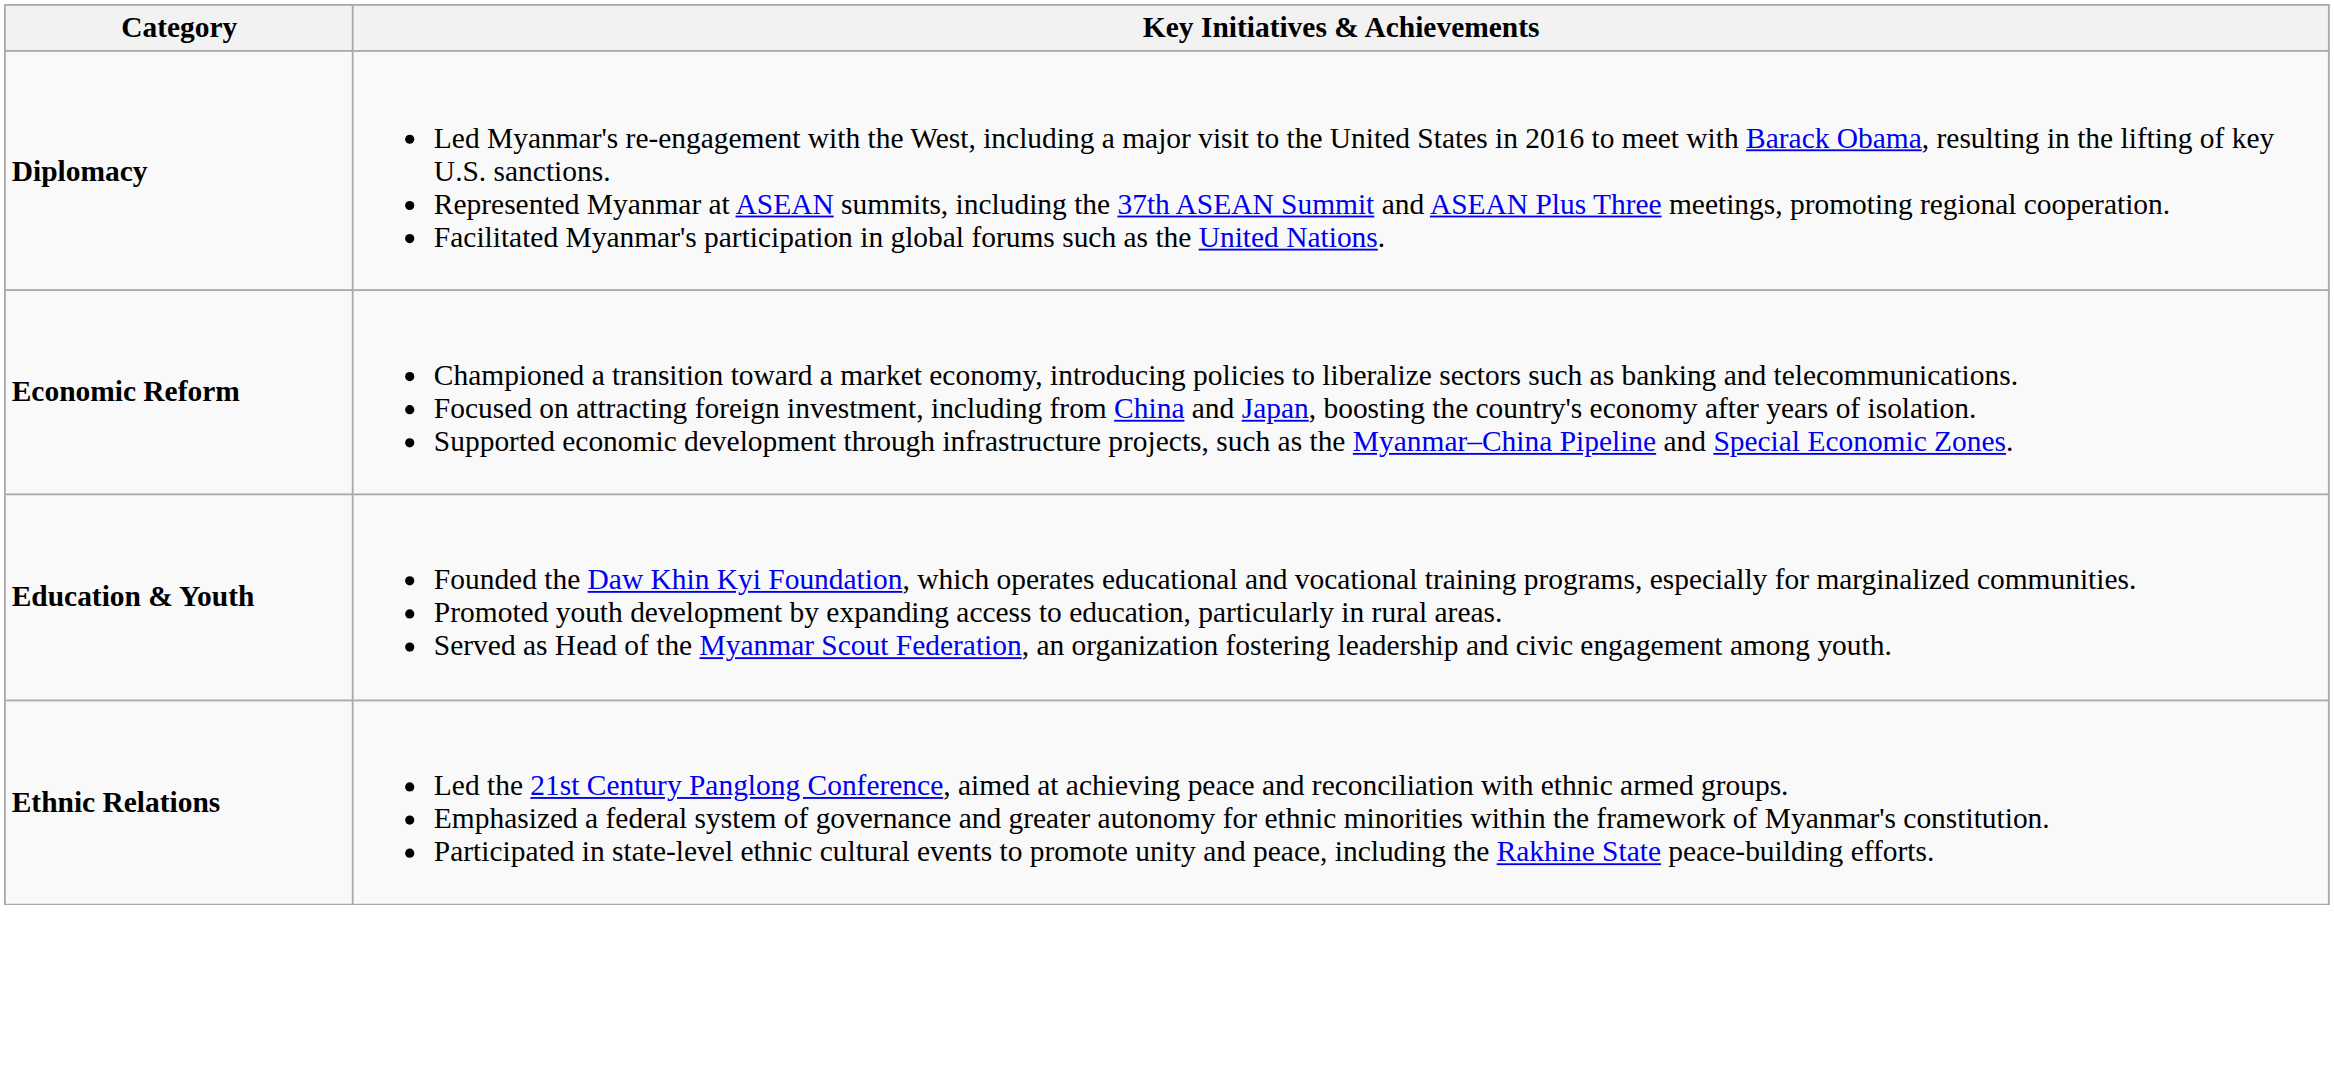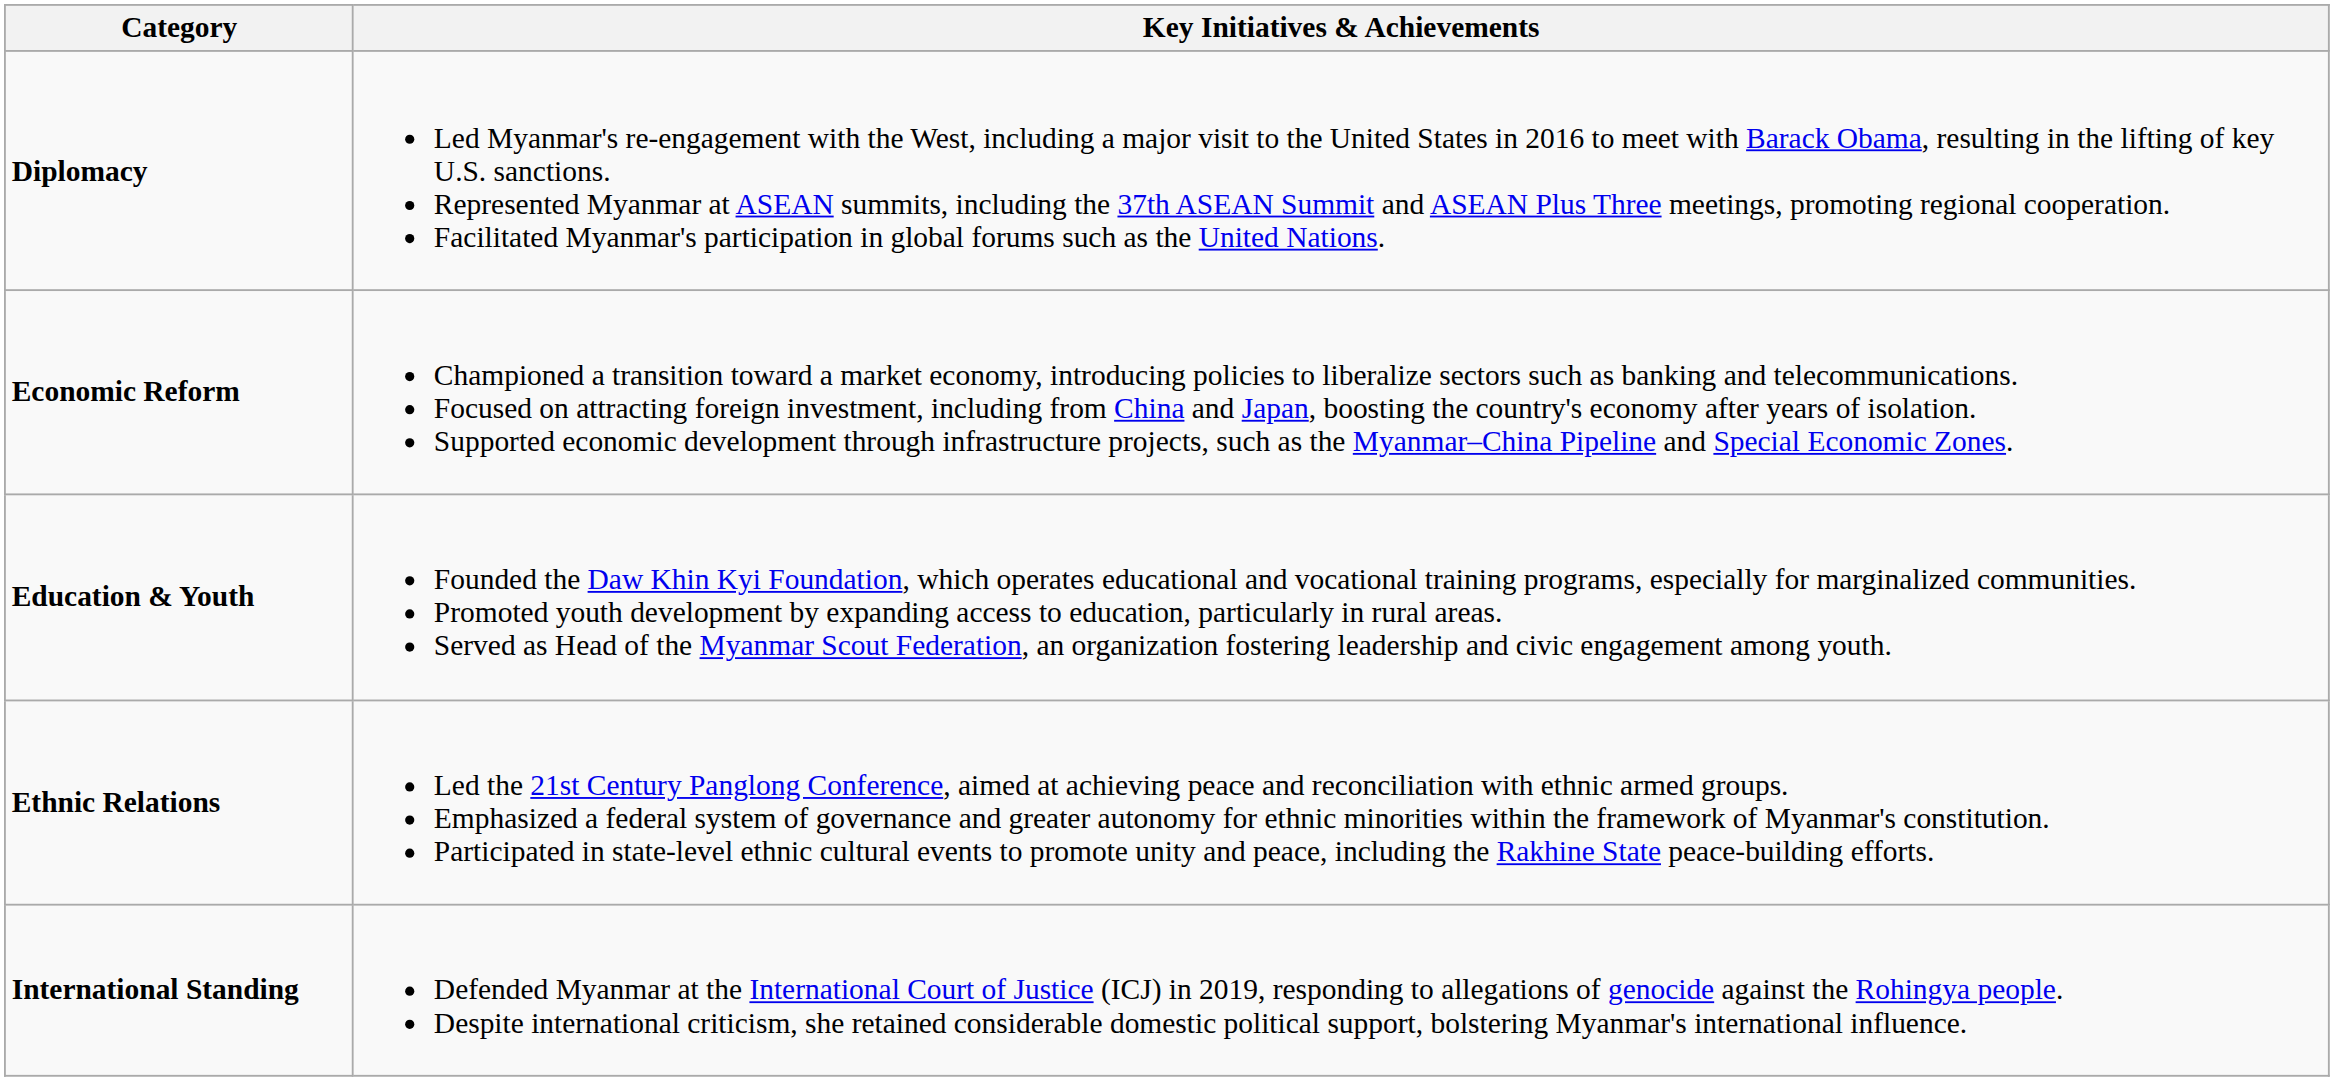+ row: International Standing | Defended Myanmar at the International Court of Justice (ICJ) in 2019, responding to allegations of genocide against the Rohingya people. Despite international criticism, she retained considerable domestic political support, bolstering Myanmar's international influence.
